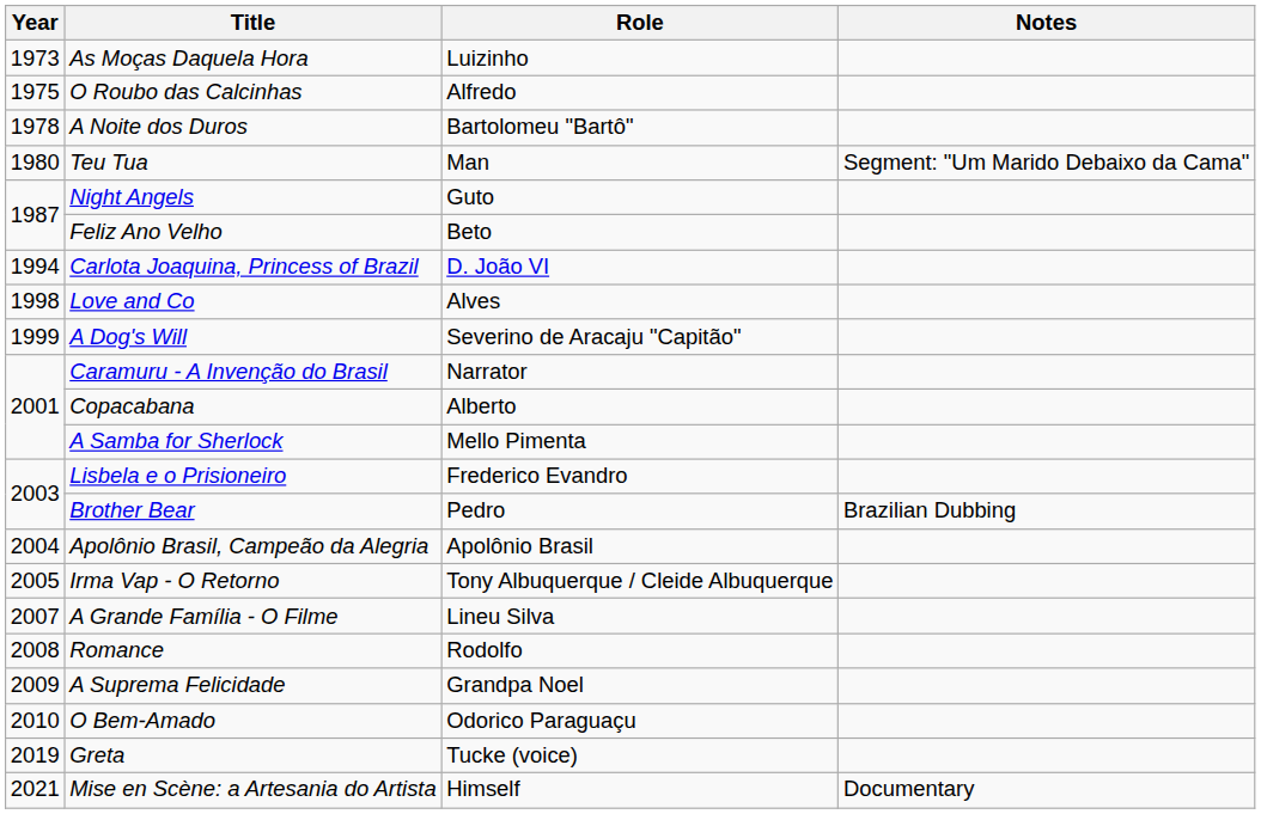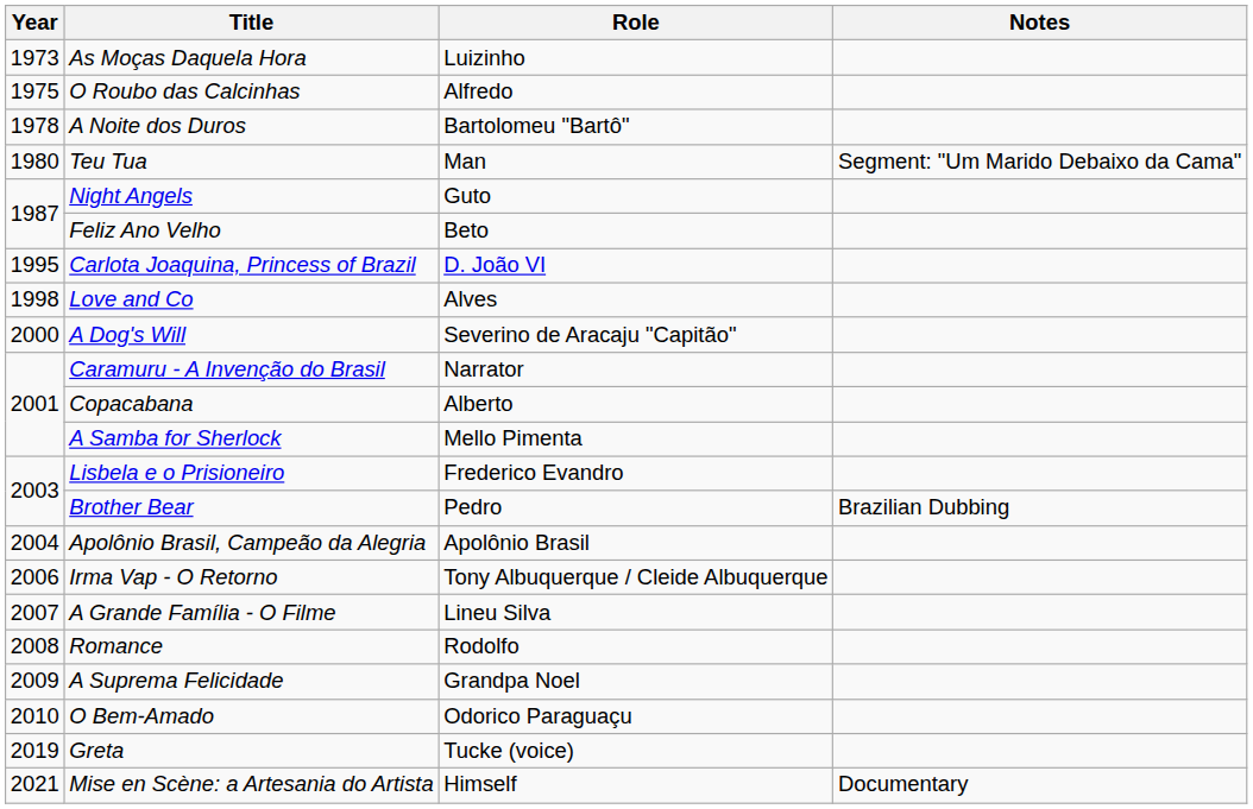Carlota Joaquina, Princess of Brazil | Year: 1994 -> 1995
A Dog's Will | Year: 1999 -> 2000
Irma Vap - O Retorno | Year: 2005 -> 2006
